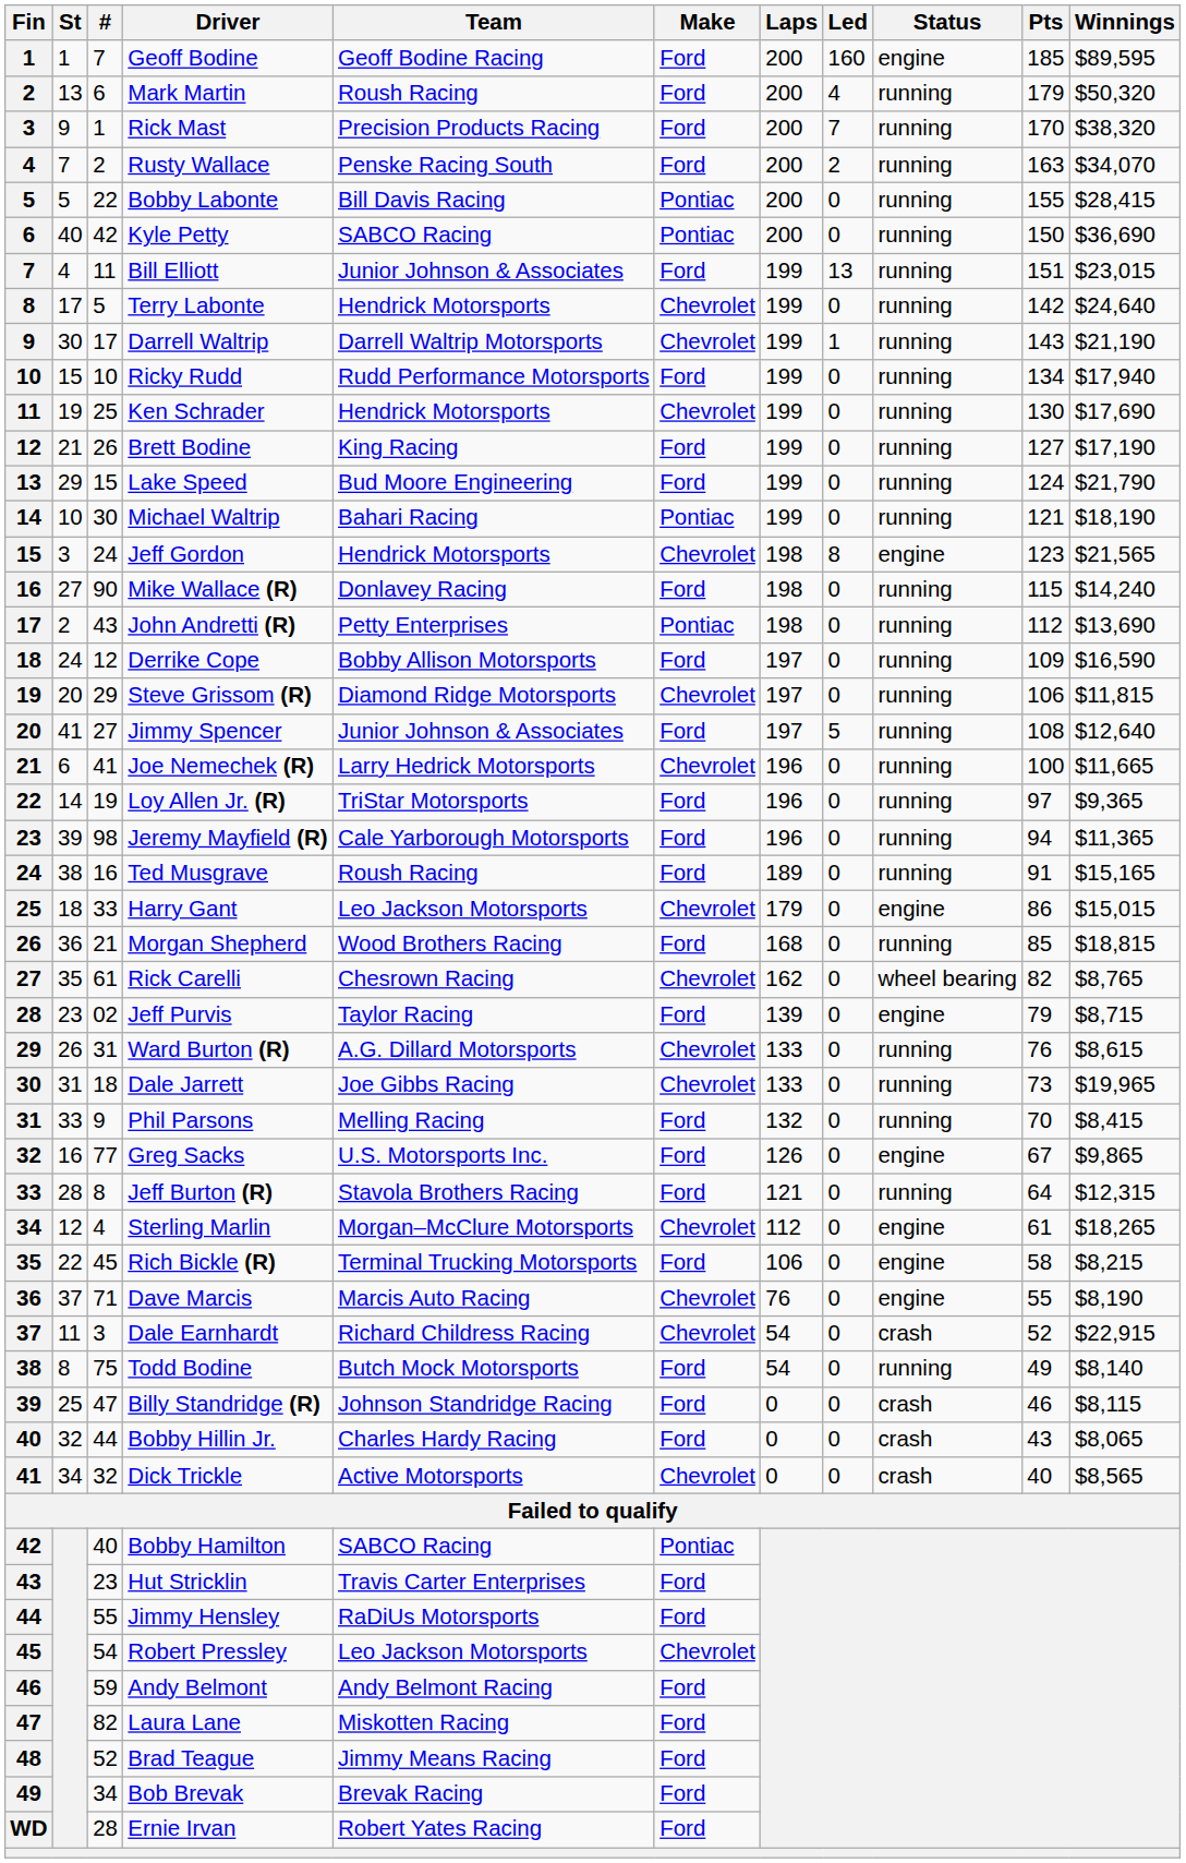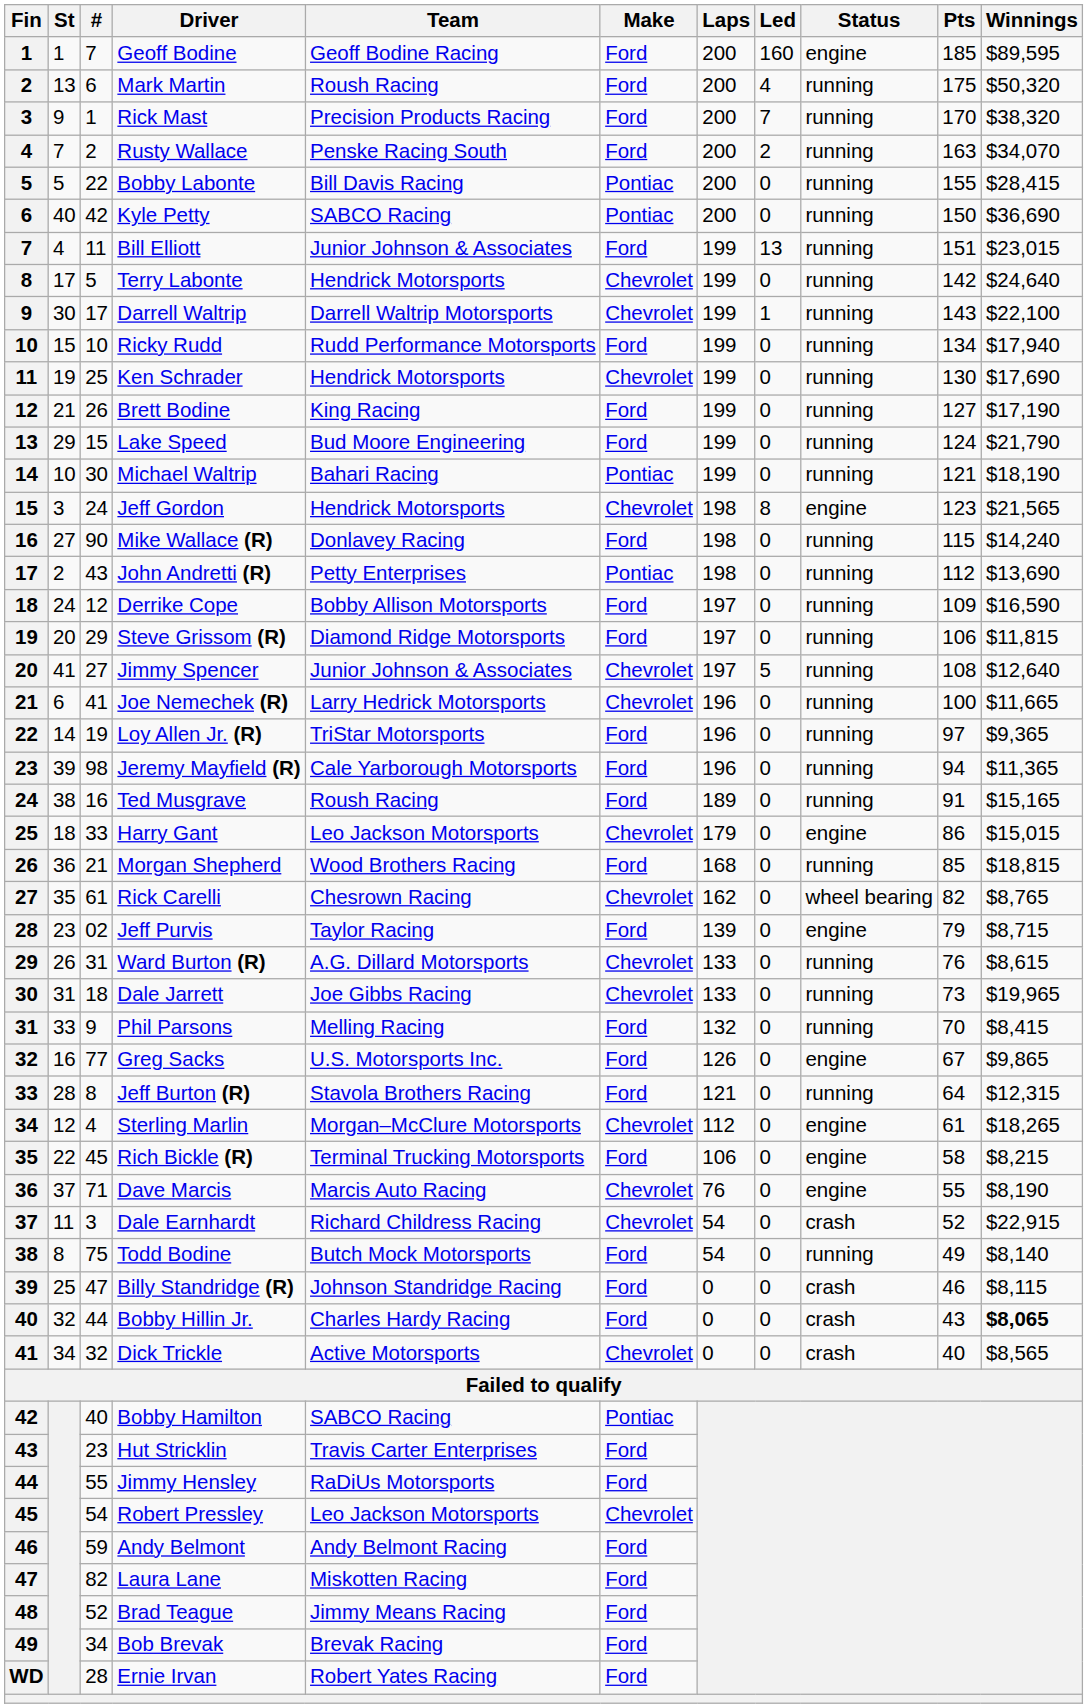Mark Martin | Pts: 179 -> 175
Darrell Waltrip | Winnings: $21,190 -> $22,100
Steve Grissom (R) | Make: Chevrolet -> Ford
Jimmy Spencer | Make: Ford -> Chevrolet
Bobby Hillin Jr. | Winnings: normal -> bold
